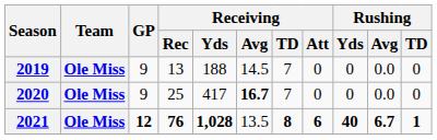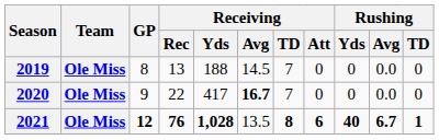2019 | GP: 9 -> 8
2020 | Receiving / Rec: 25 -> 22
